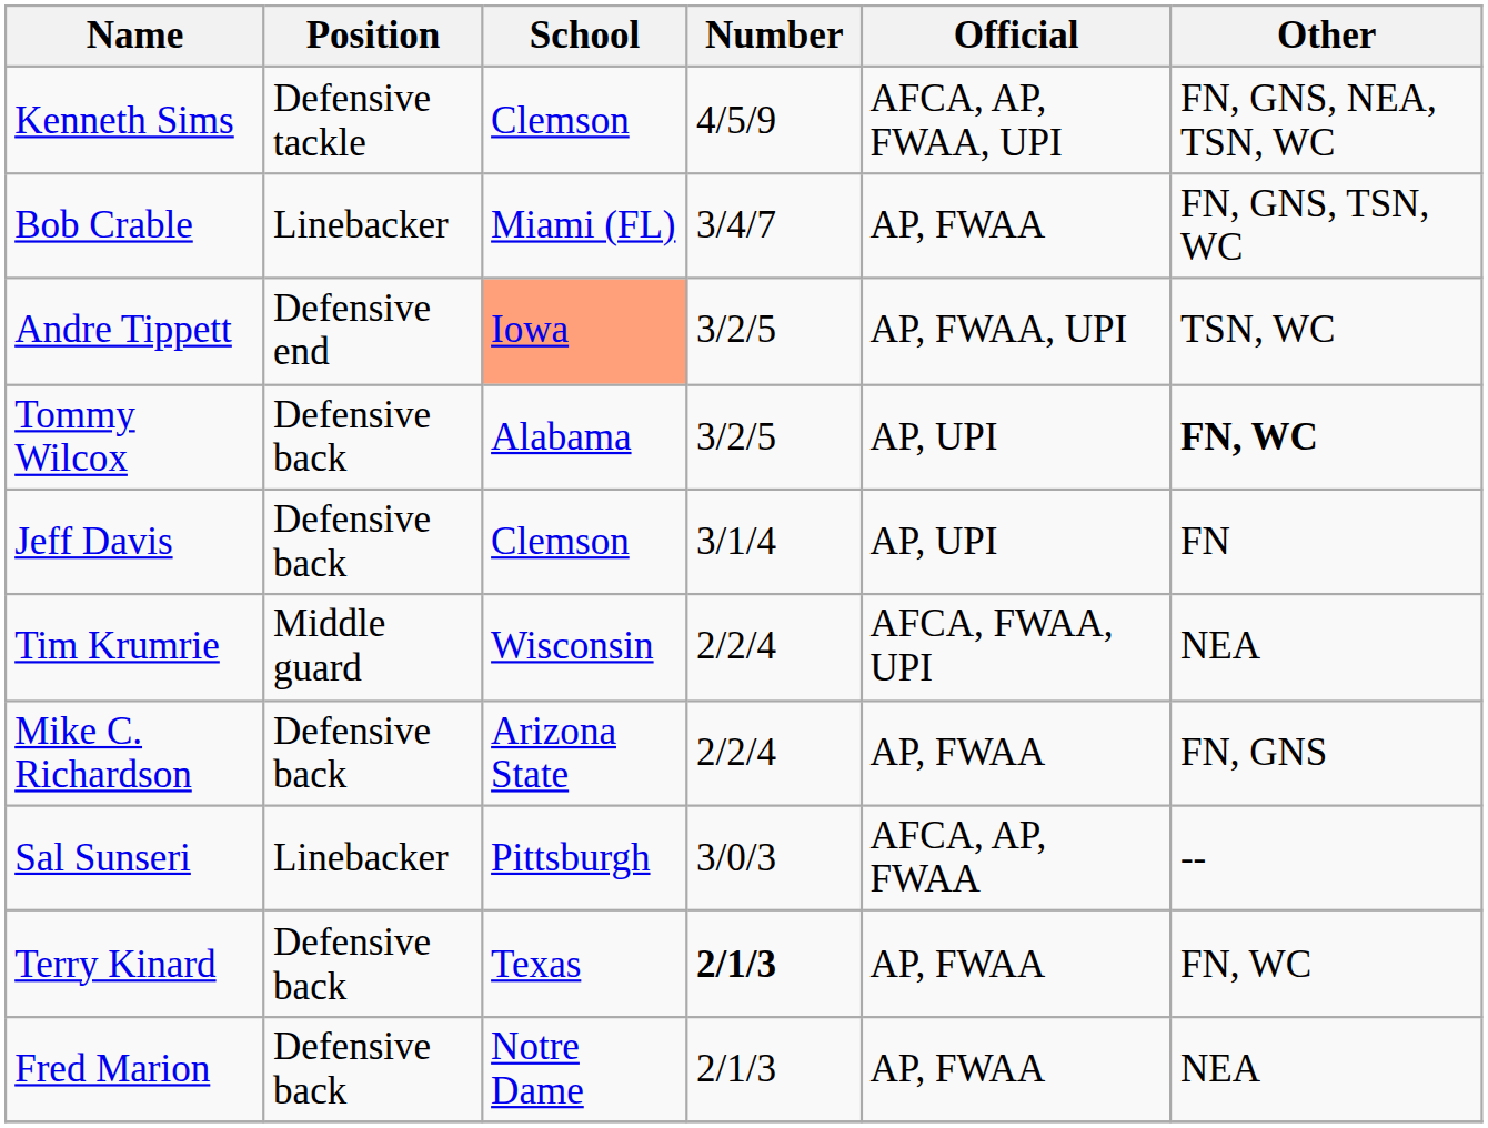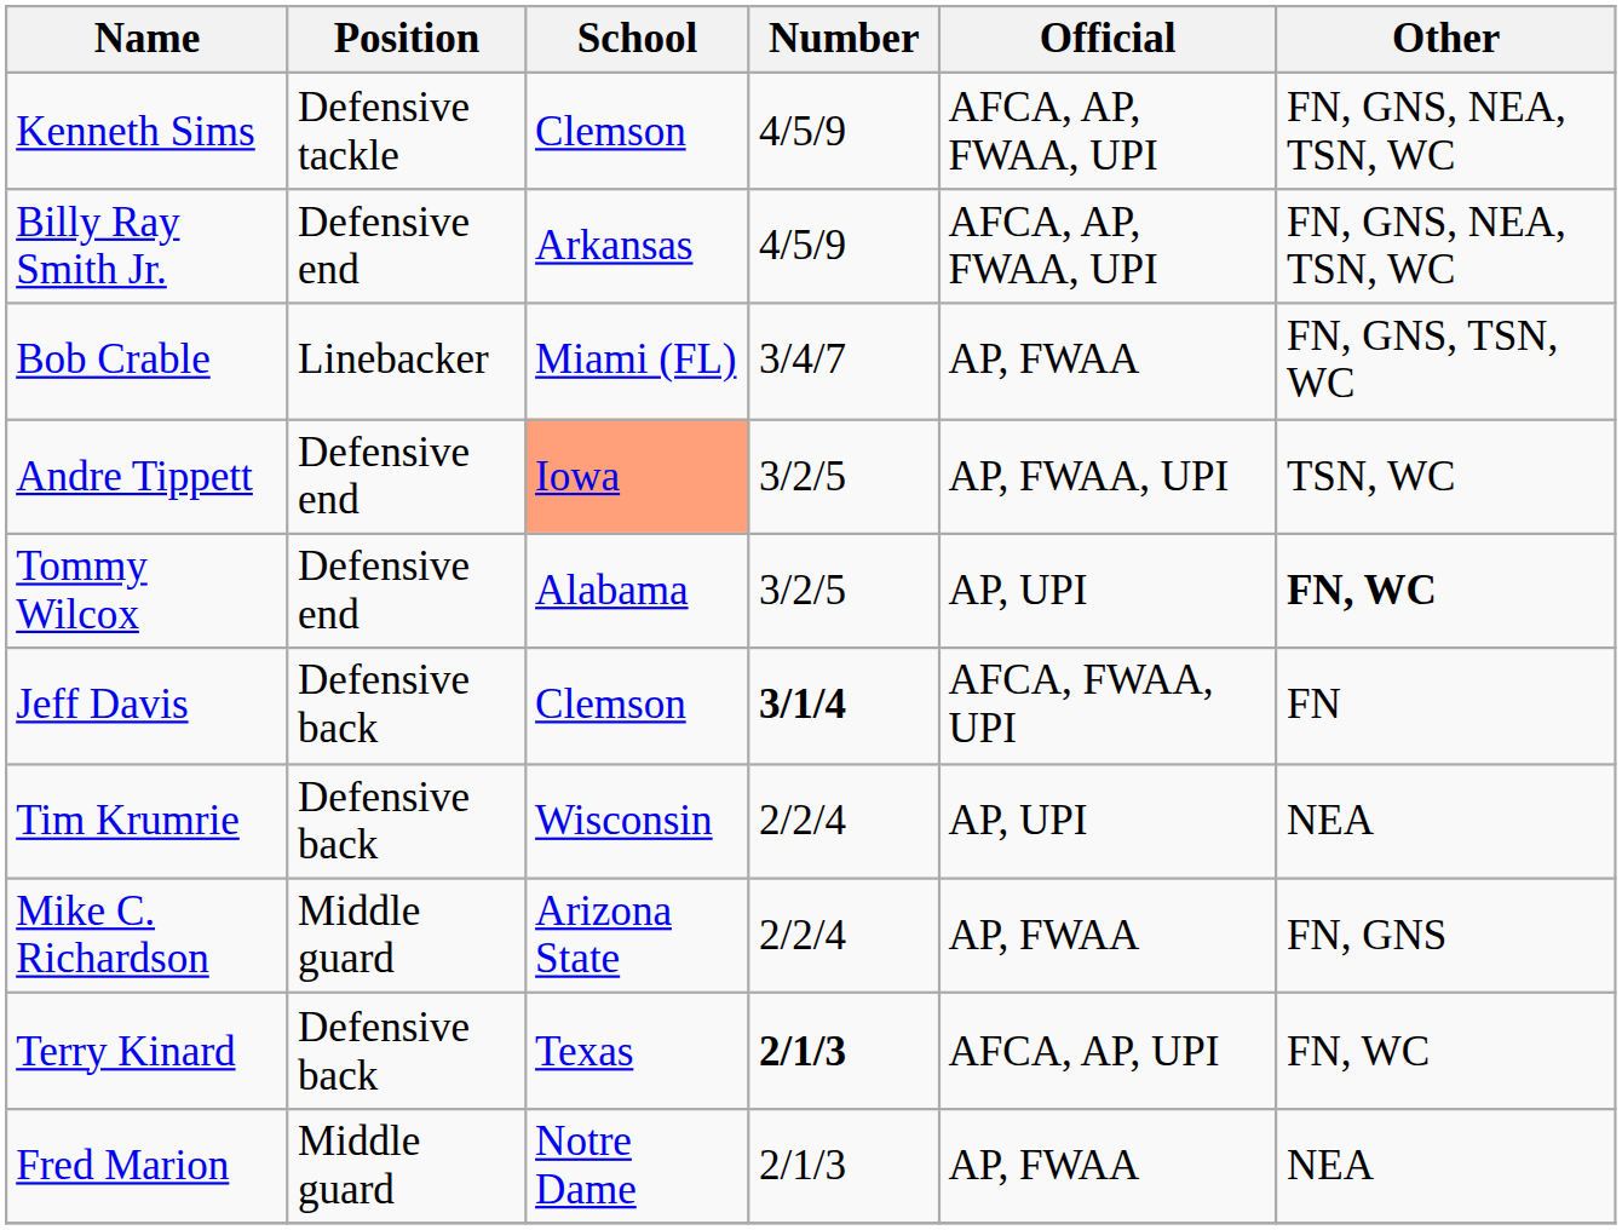+ row: Billy Ray Smith Jr. | Defensive end | Arkansas | 4/5/9 | AFCA, AP, FWAA, UPI | FN, GNS, NEA, TSN, WC
Tommy Wilcox | Position: Defensive back -> Defensive end
Jeff Davis | Number: normal -> bold
Jeff Davis | Official: AP, UPI -> AFCA, FWAA, UPI
Tim Krumrie | Position: Middle guard -> Defensive back
Tim Krumrie | Official: AFCA, FWAA, UPI -> AP, UPI
Mike C. Richardson | Position: Defensive back -> Middle guard
- row: Sal Sunseri | Linebacker | Pittsburgh | 3/0/3 | AFCA, AP, FWAA | --
Terry Kinard | Official: AP, FWAA -> AFCA, AP, UPI
Fred Marion | Position: Defensive back -> Middle guard
